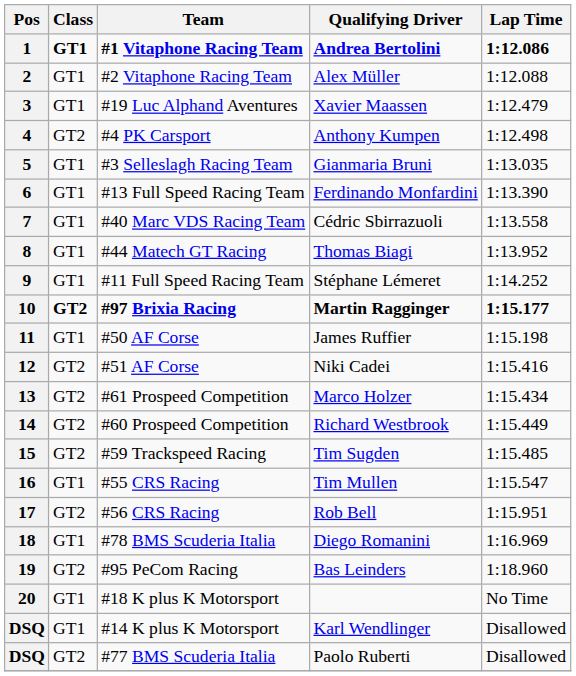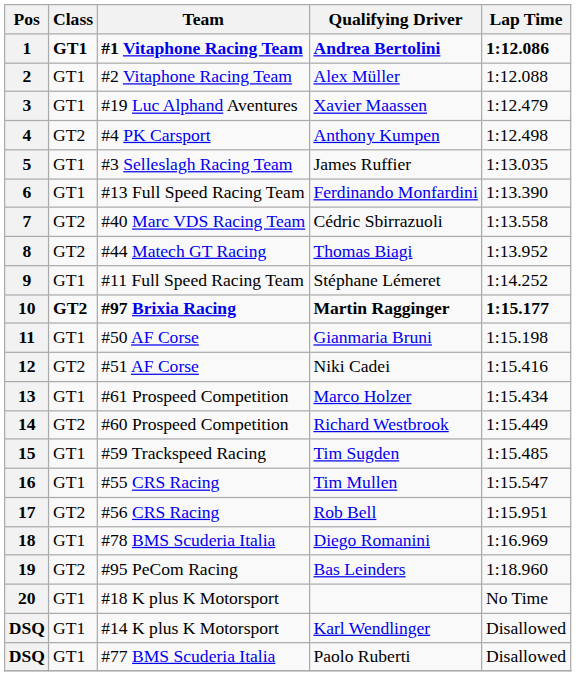5 | Qualifying Driver: Gianmaria Bruni -> James Ruffier
7 | Class: GT1 -> GT2
8 | Class: GT1 -> GT2
11 | Qualifying Driver: James Ruffier -> Gianmaria Bruni
13 | Class: GT2 -> GT1
15 | Class: GT2 -> GT1
DSQ / #77 BMS Scuderia Italia | Class: GT2 -> GT1
